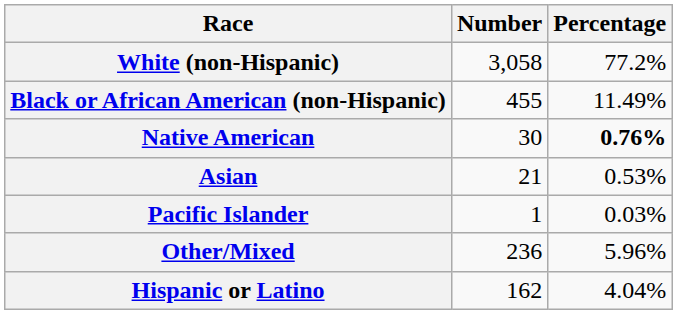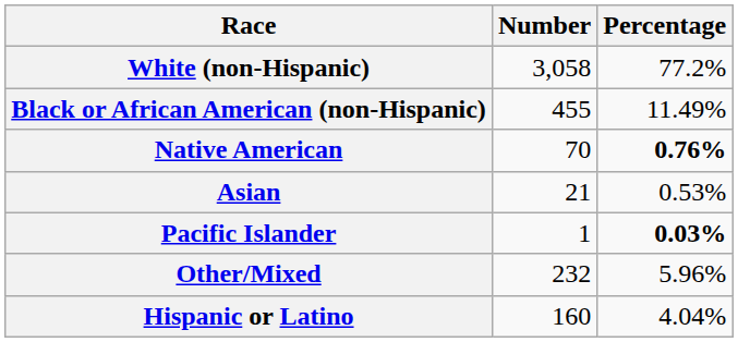Native American | Number: 30 -> 70
Pacific Islander | Percentage: normal -> bold
Other/Mixed | Number: 236 -> 232
Hispanic or Latino | Number: 162 -> 160
